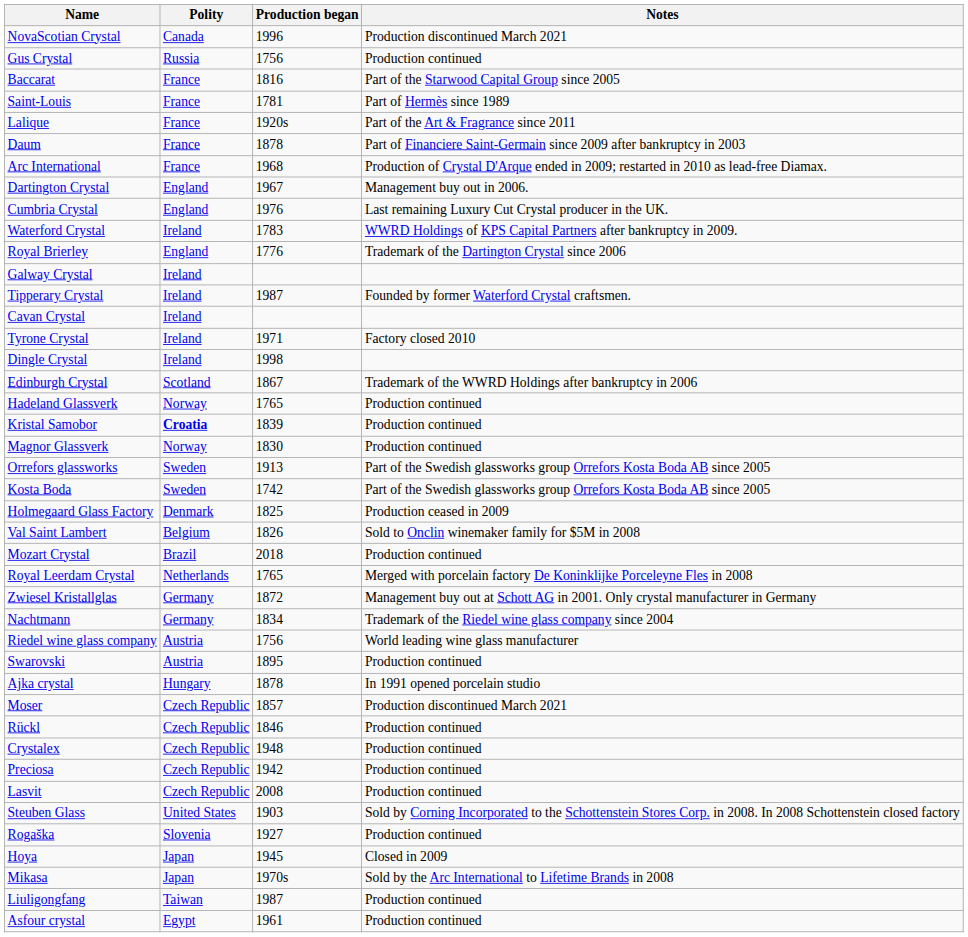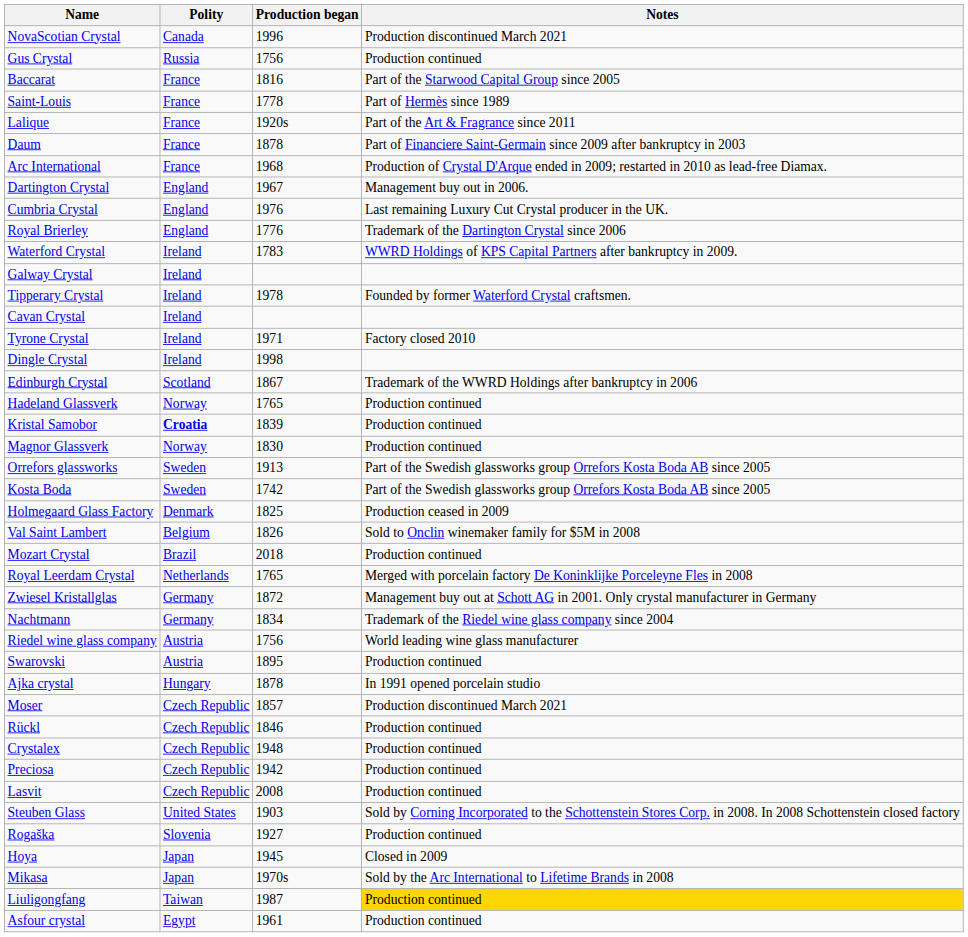Saint-Louis | Production began: 1781 -> 1778
rows swapped: Royal Brierley <-> Waterford Crystal
Tipperary Crystal | Production began: 1987 -> 1978
Liuligongfang | Notes: no background -> gold background
